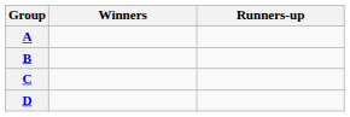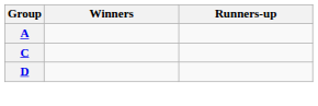- row: B
